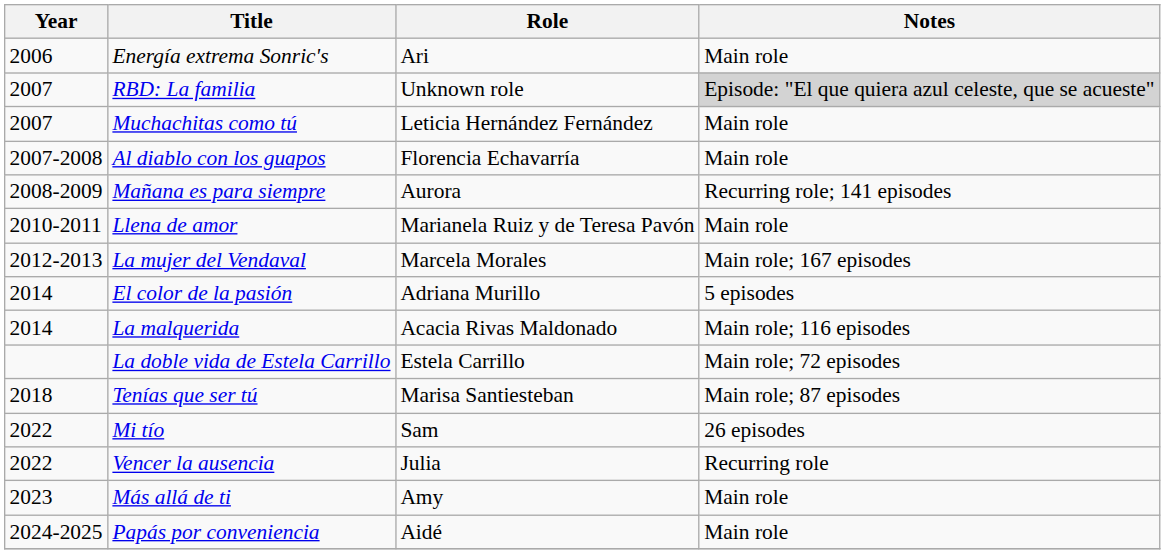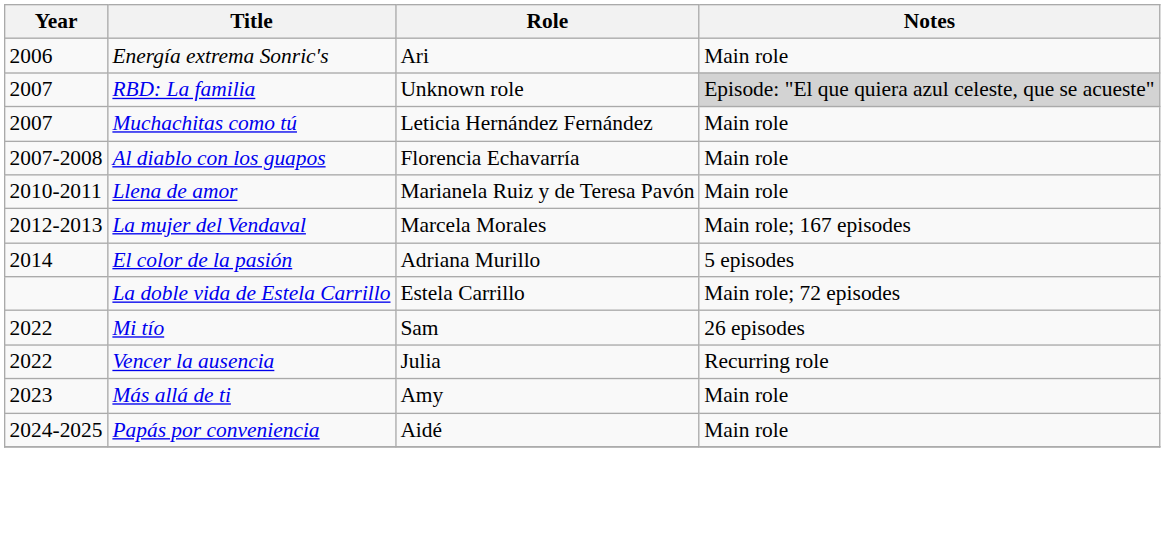- row: 2008-2009 | Mañana es para siempre | Aurora | Recurring role; 141 episodes
- row: 2014 | La malquerida | Acacia Rivas Maldonado | Main role; 116 episodes
- row: 2018 | Tenías que ser tú | Marisa Santiesteban | Main role; 87 episodes
